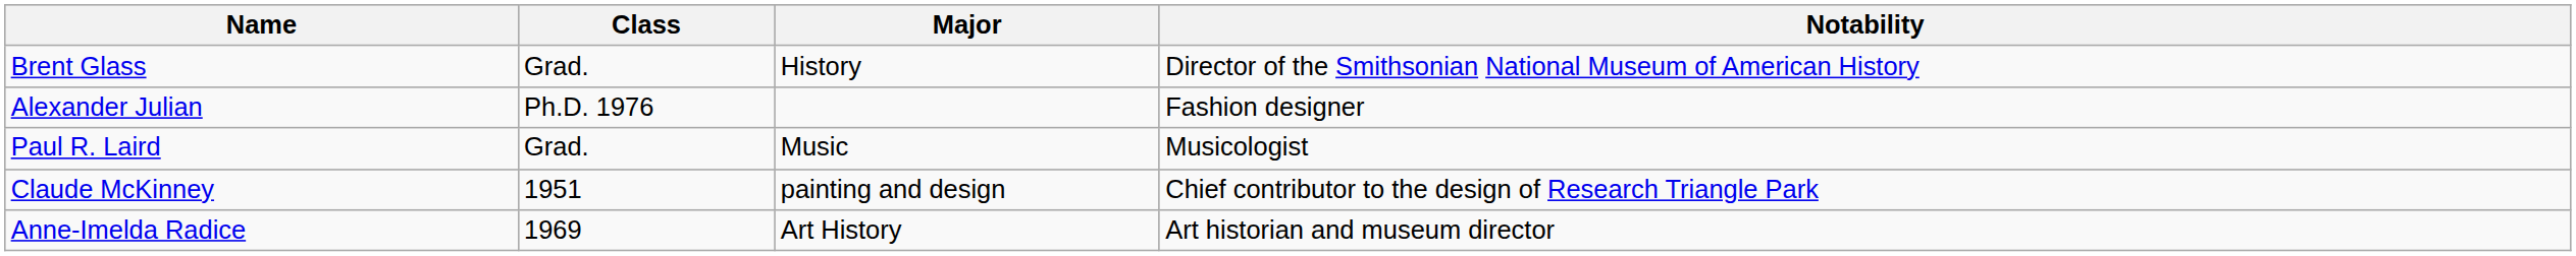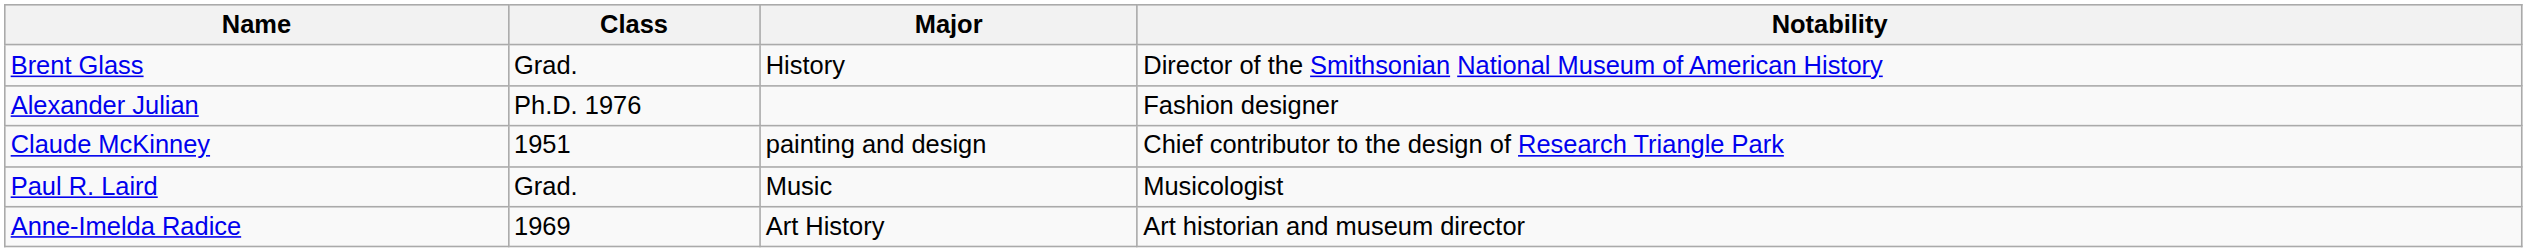rows swapped: Paul R. Laird <-> Claude McKinney
